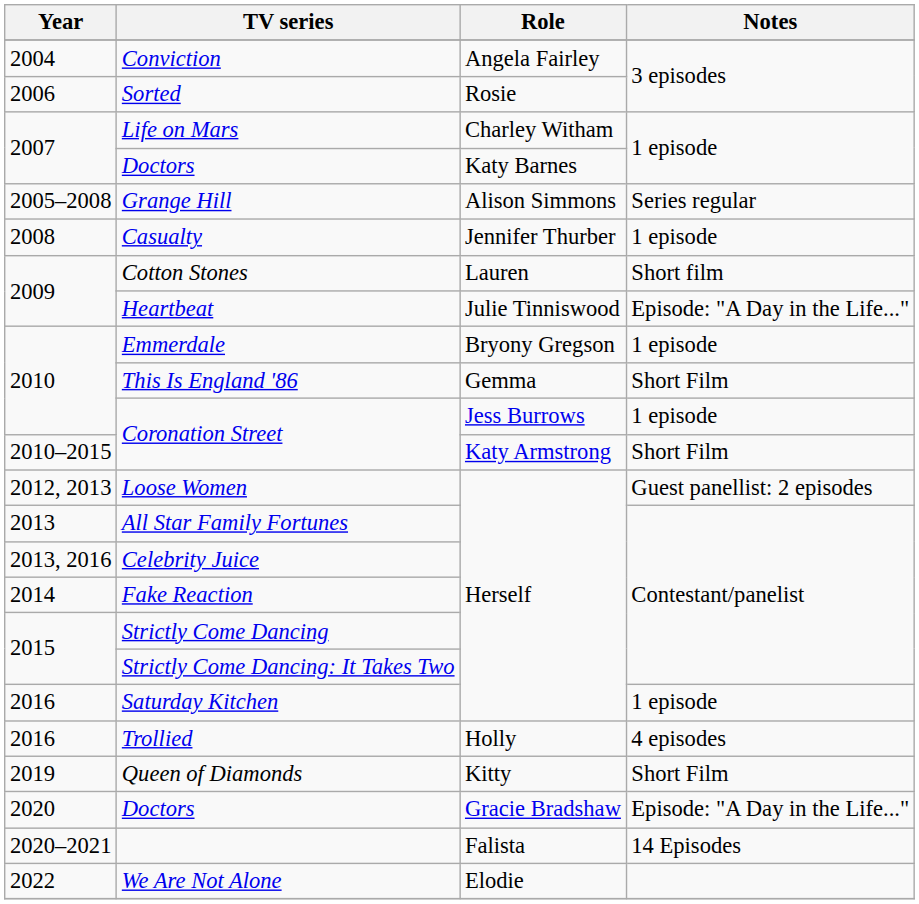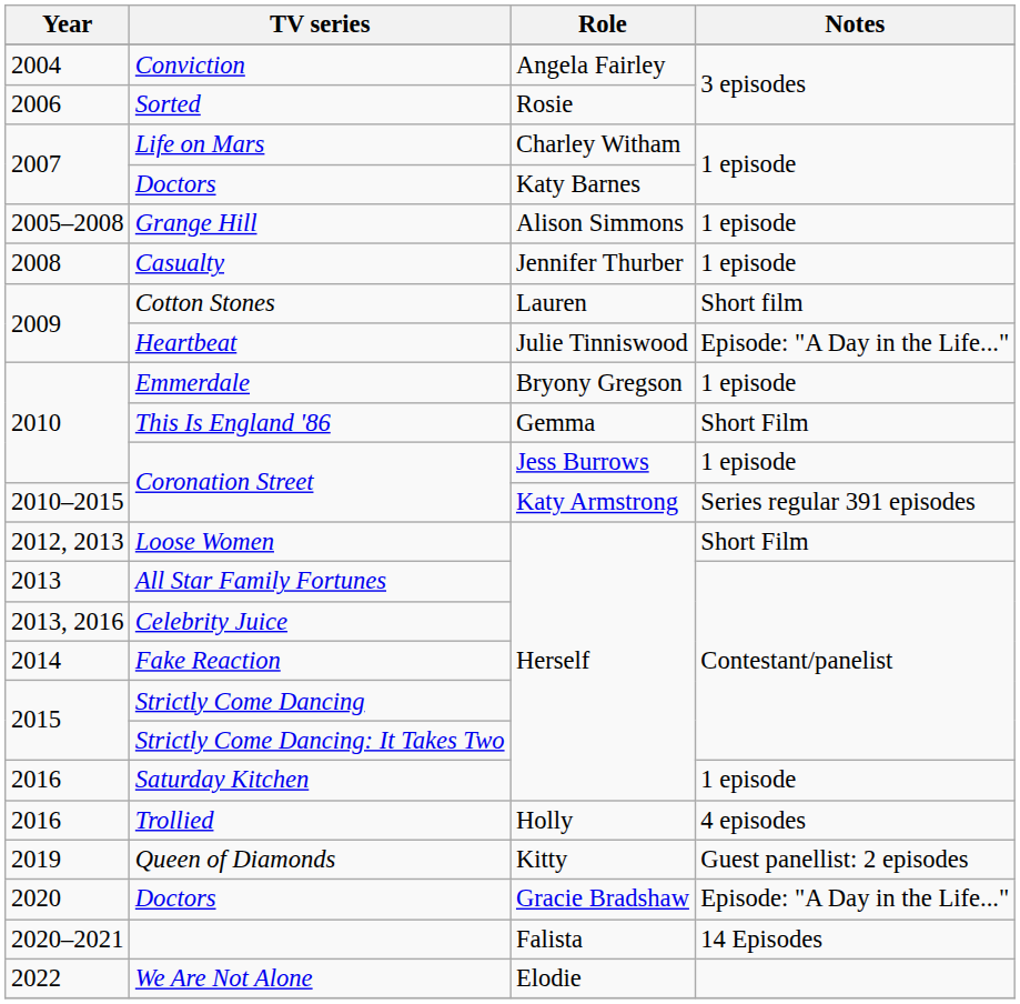Grange Hill | Notes: Series regular -> 1 episode
2010–2015 / Coronation Street | Notes: Short Film -> Series regular 391 episodes
Loose Women | Notes: Guest panellist: 2 episodes -> Short Film
Queen of Diamonds | Notes: Short Film -> Guest panellist: 2 episodes
